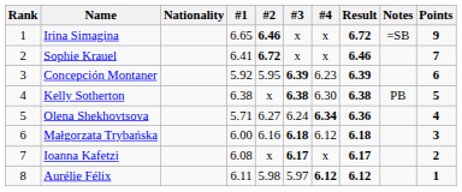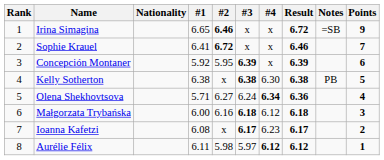Concepción Montaner | #4: 6.23 -> x
Ioanna Kafetzi | #4: x -> 6.23
